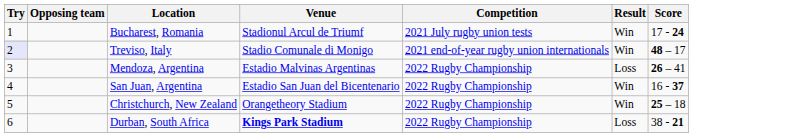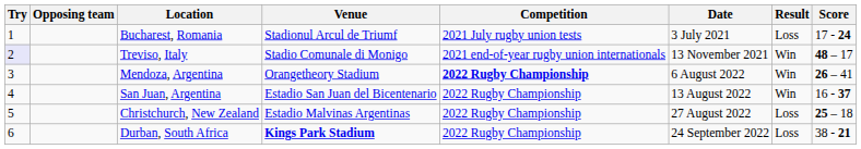+ column: Date | 3 July 2021 | 13 November 2021 | 6 August 2022 | 13 August 2022 | 27 August 2022 | 24 September 2022
Bucharest, Romania | Result: Win -> Loss
Mendoza, Argentina | Venue: Estadio Malvinas Argentinas -> Orangetheory Stadium
Mendoza, Argentina | Competition: normal -> bold
Mendoza, Argentina | Result: Loss -> Win
Christchurch, New Zealand | Venue: Orangetheory Stadium -> Estadio Malvinas Argentinas
Christchurch, New Zealand | Result: Win -> Loss
